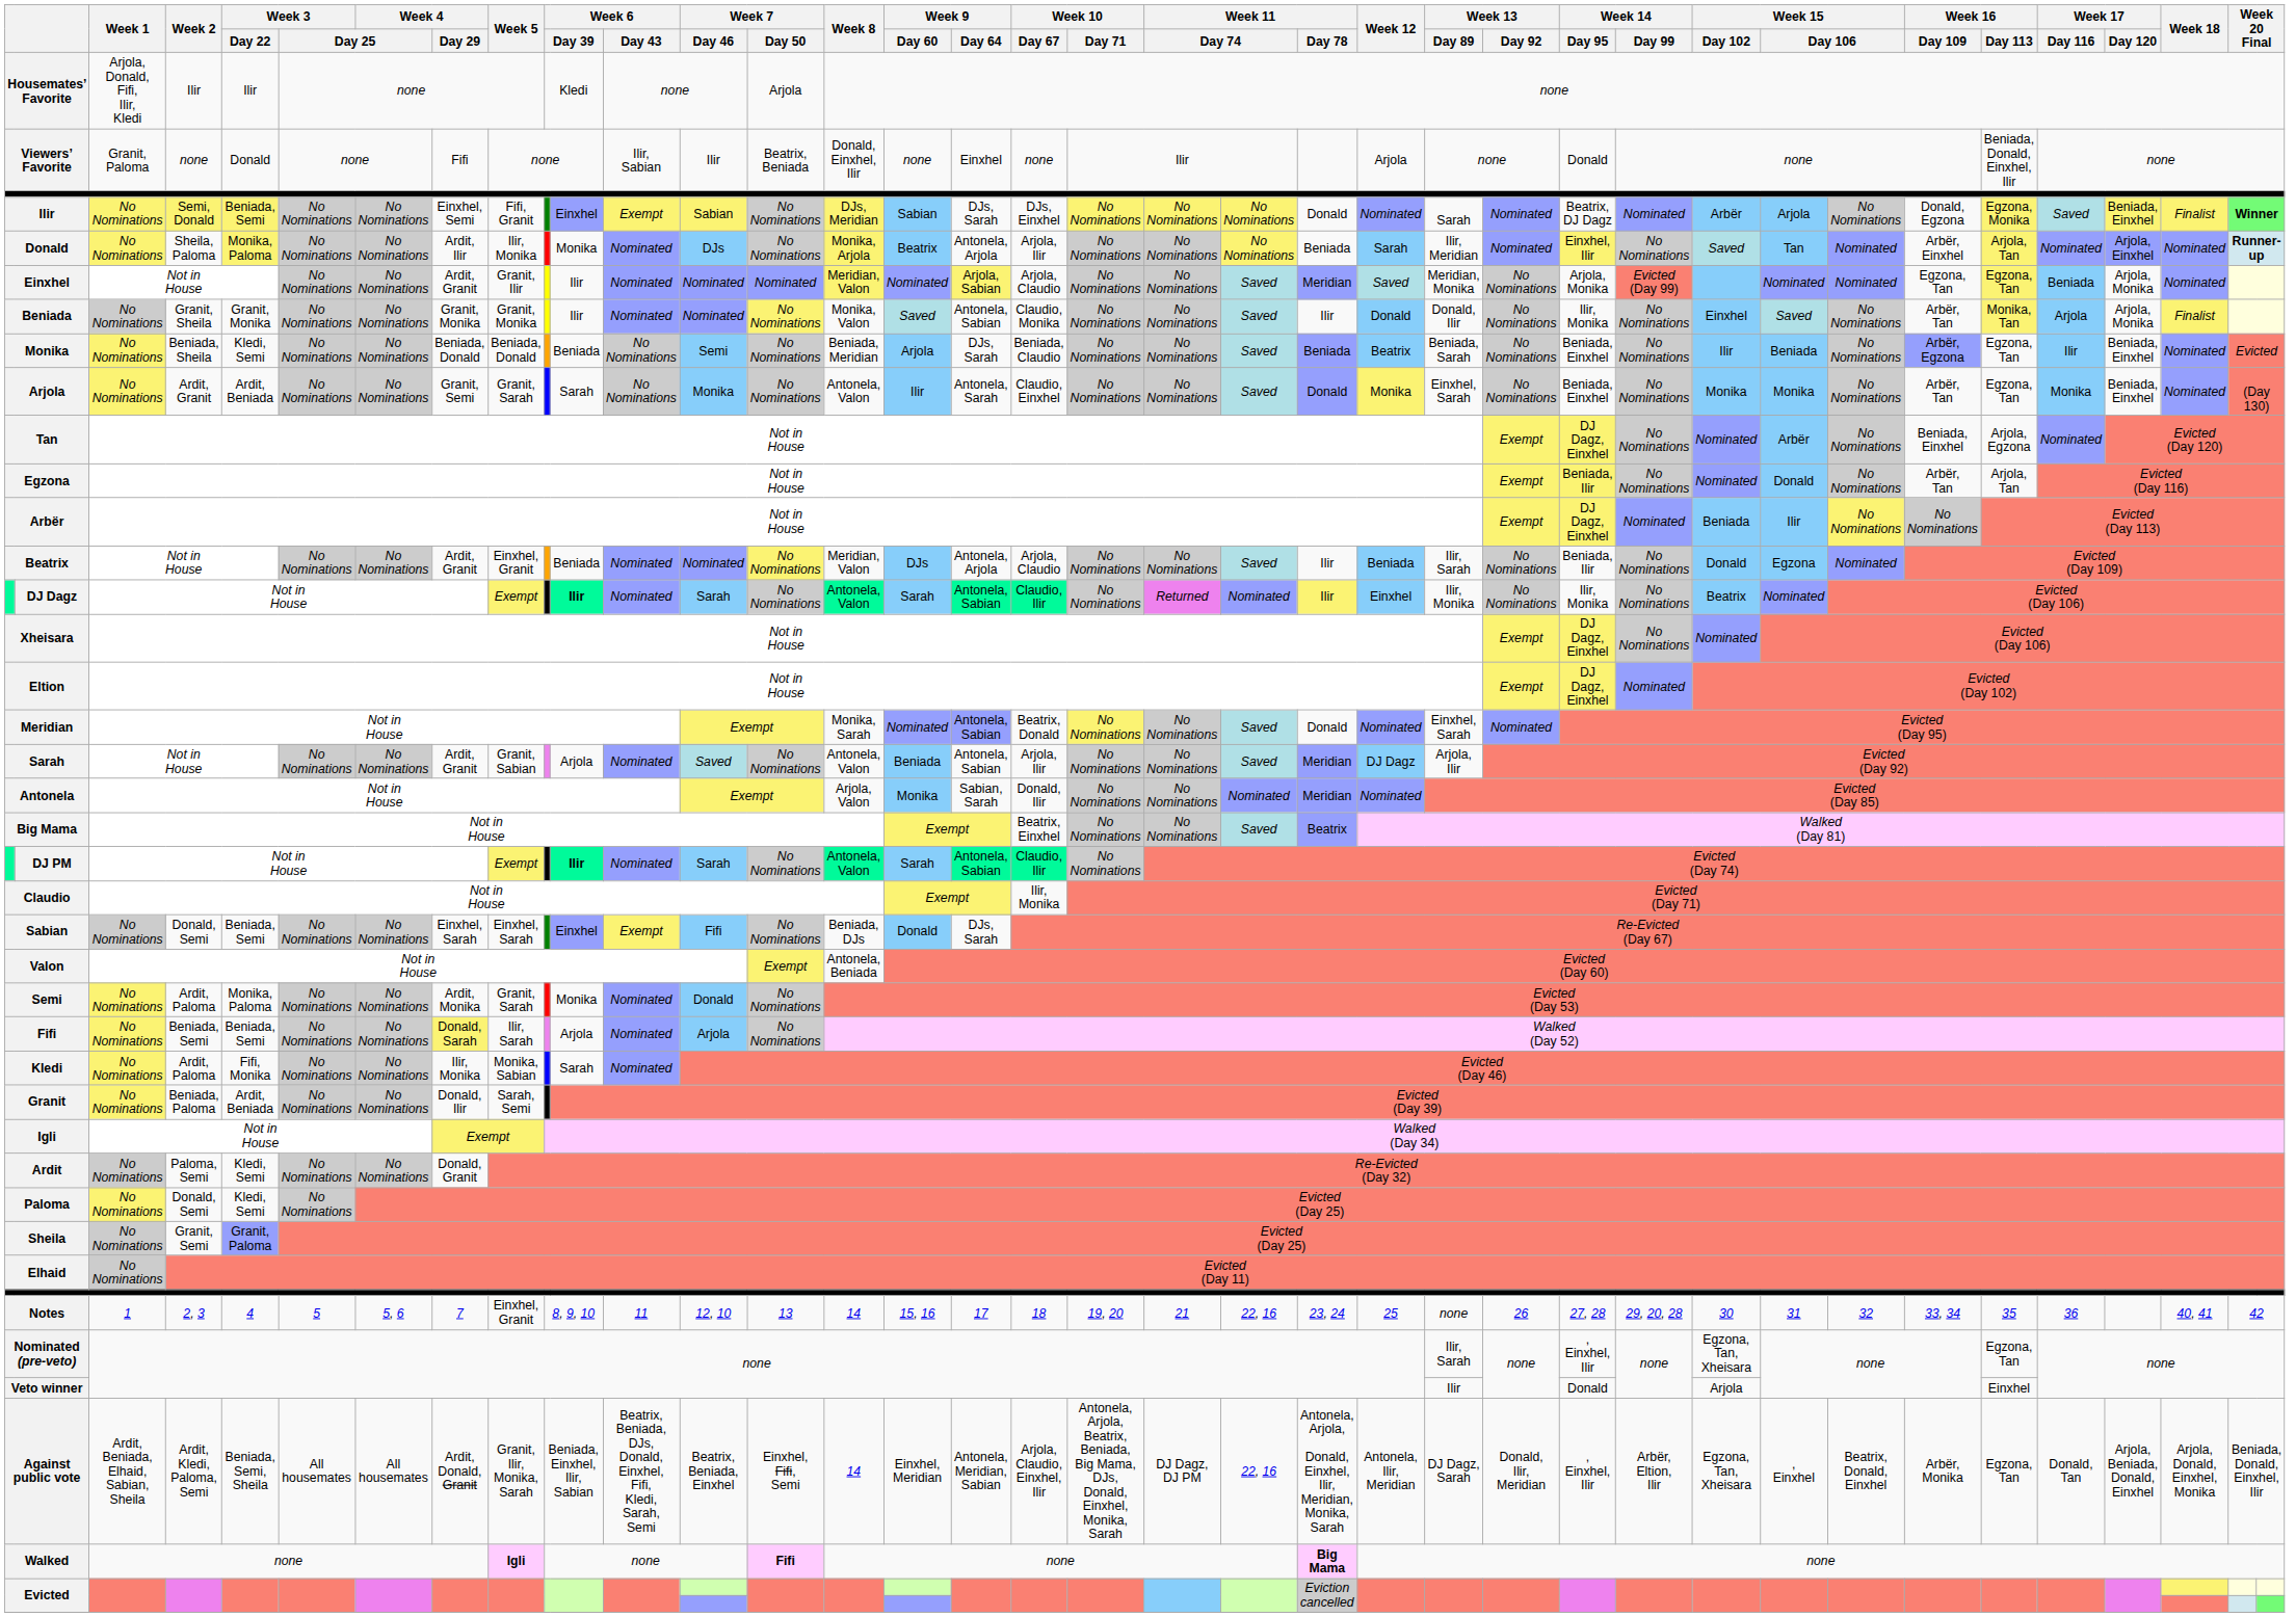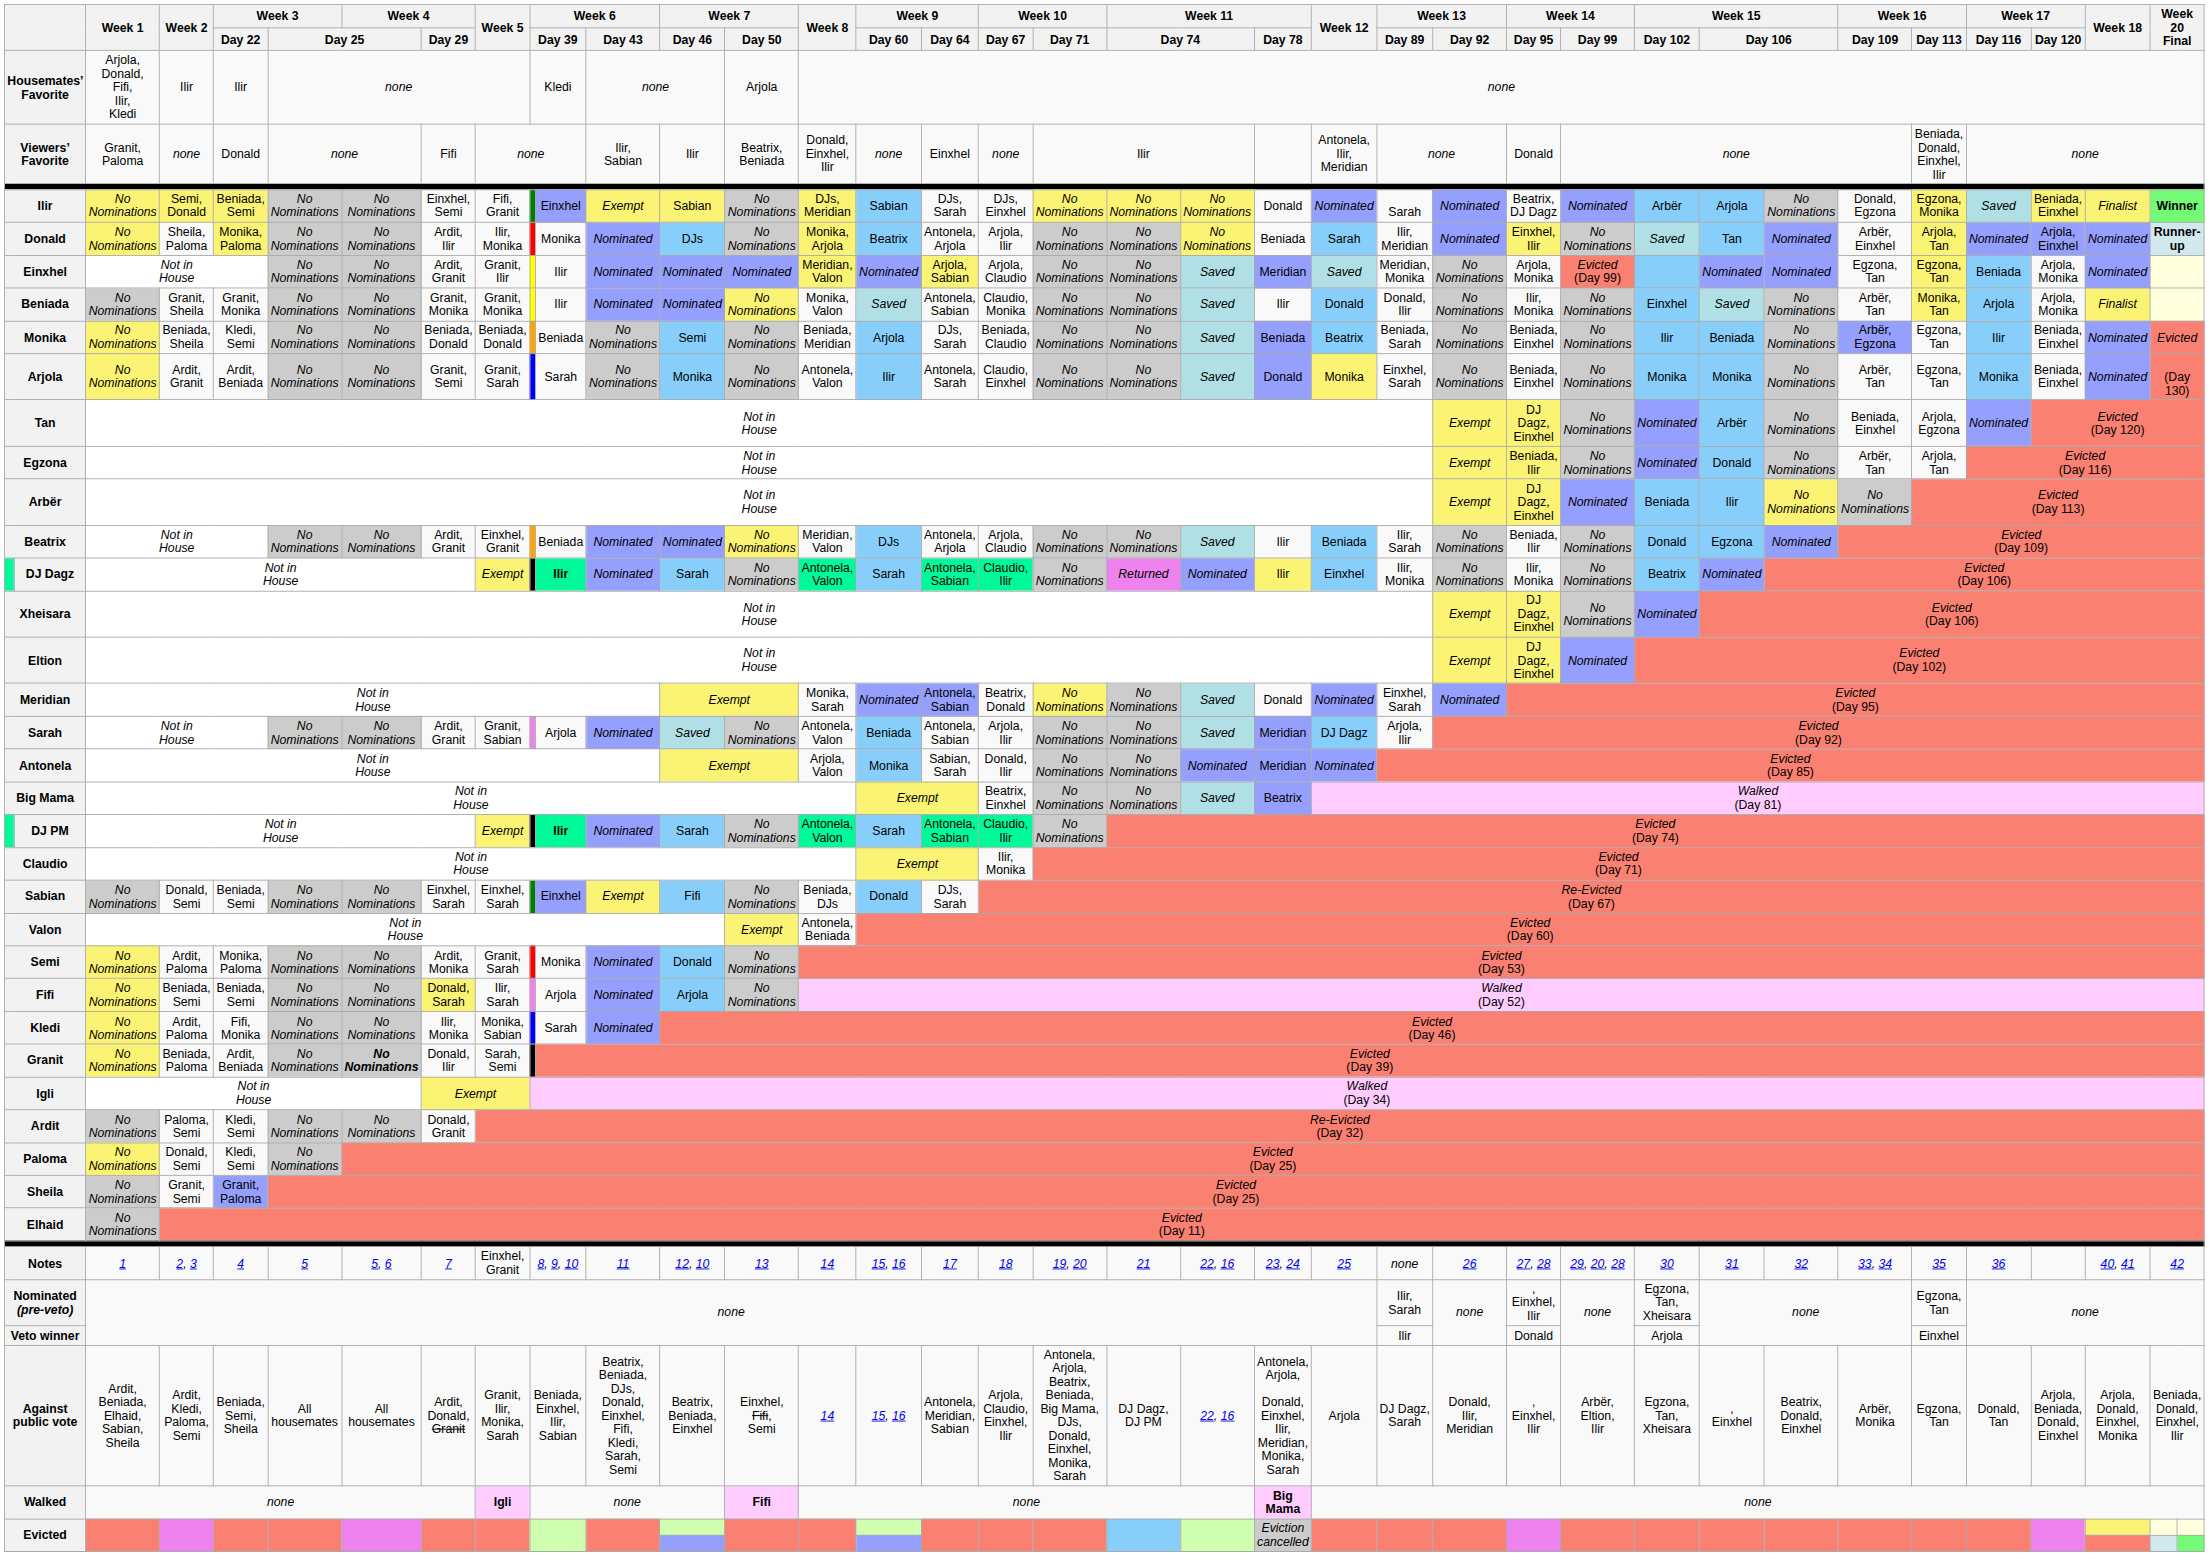Viewers’ Favorite | Week 12: Arjola -> Antonela, Ilir, Meridian
Granit | Week 4 / Day 25: normal -> bold
Against public vote | Week 9 / Day 60: Einxhel, Meridian -> 15, 16
Against public vote | Week 12: Antonela, Ilir, Meridian -> Arjola
